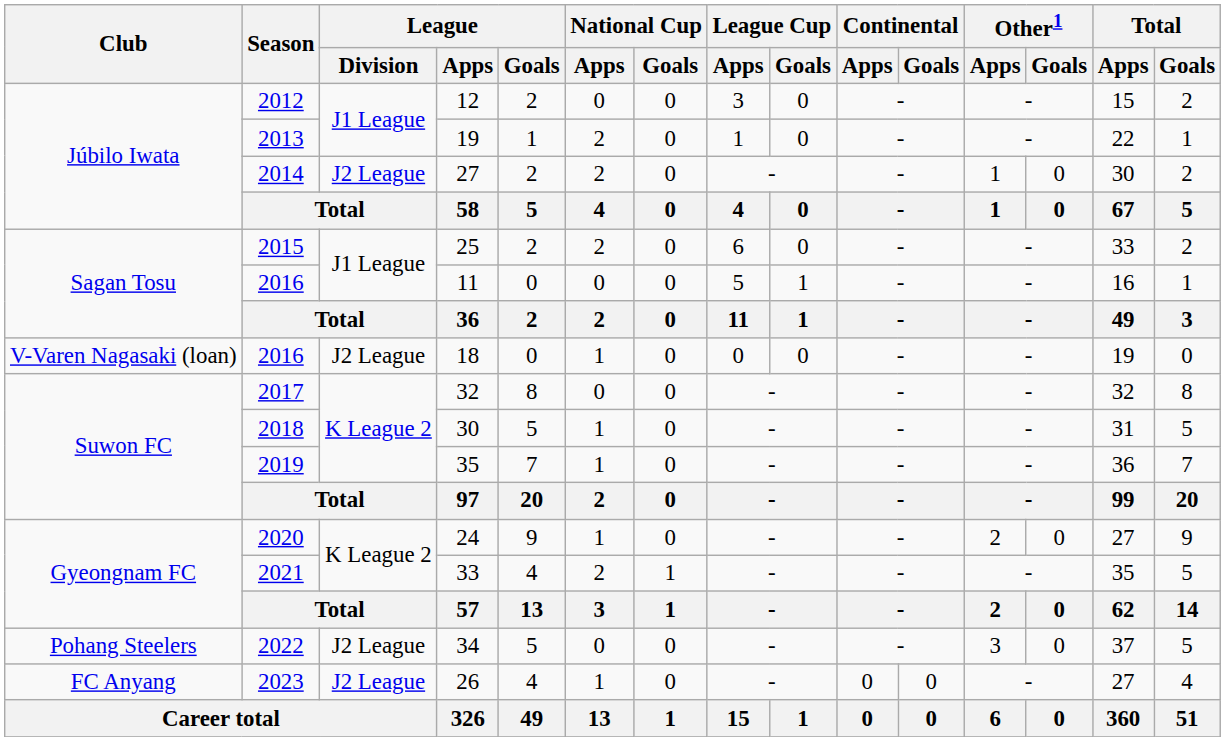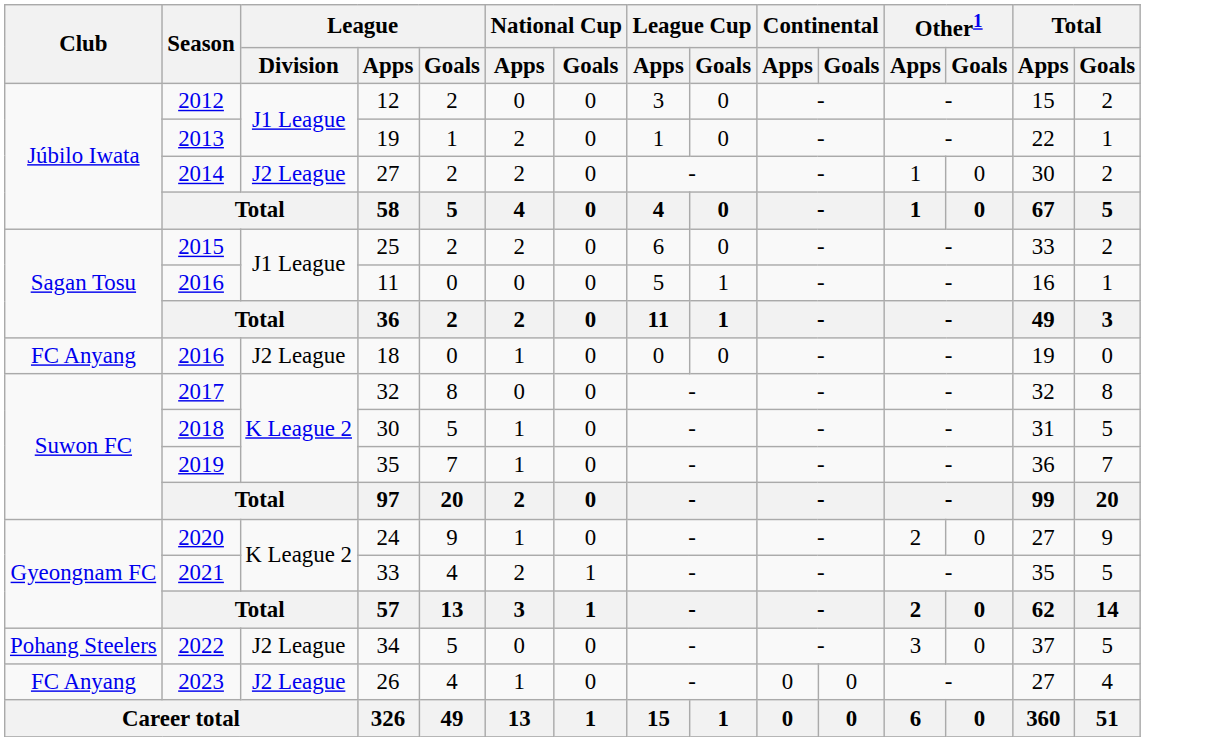18 | Club: V-Varen Nagasaki (loan) -> FC Anyang
